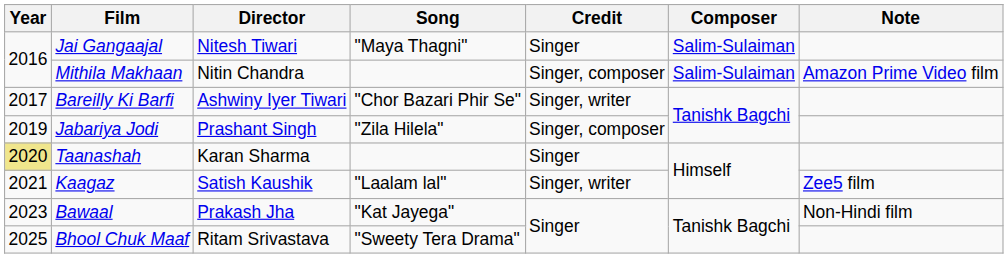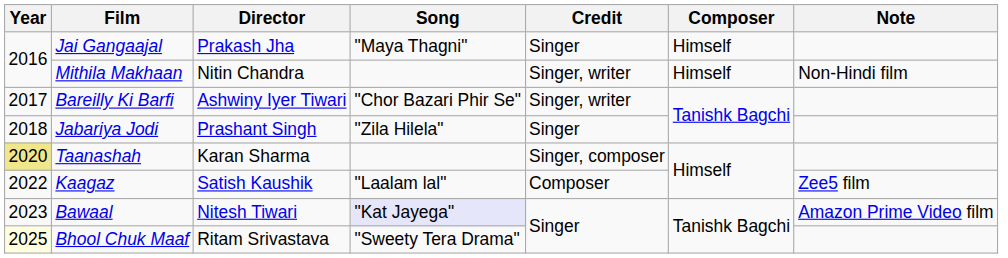Jai Gangaajal | Director: Nitesh Tiwari -> Prakash Jha
Jai Gangaajal | Composer: Salim-Sulaiman -> Himself
Mithila Makhaan | Credit: Singer, composer -> Singer, writer
Mithila Makhaan | Composer: Salim-Sulaiman -> Himself
Mithila Makhaan | Note: Amazon Prime Video film -> Non-Hindi film
Jabariya Jodi | Year: 2019 -> 2018
Jabariya Jodi | Credit: Singer, composer -> Singer
Taanashah | Credit: Singer -> Singer, composer
Kaagaz | Year: 2021 -> 2022
Kaagaz | Credit: Singer, writer -> Composer
Bawaal | Director: Prakash Jha -> Nitesh Tiwari
Bawaal | Song: no background -> lavender background
Bawaal | Note: Non-Hindi film -> Amazon Prime Video film
Bhool Chuk Maaf | Year: no background -> lightyellow background
